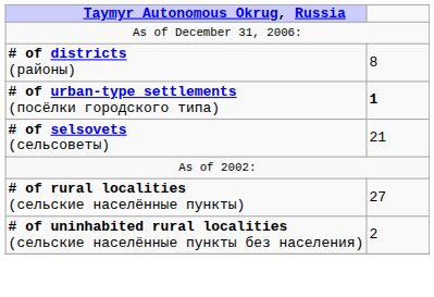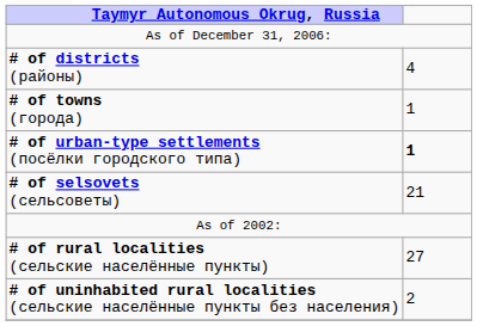# of districts (районы) | column 2: 8 -> 4
+ row: # of towns (города) | 1
